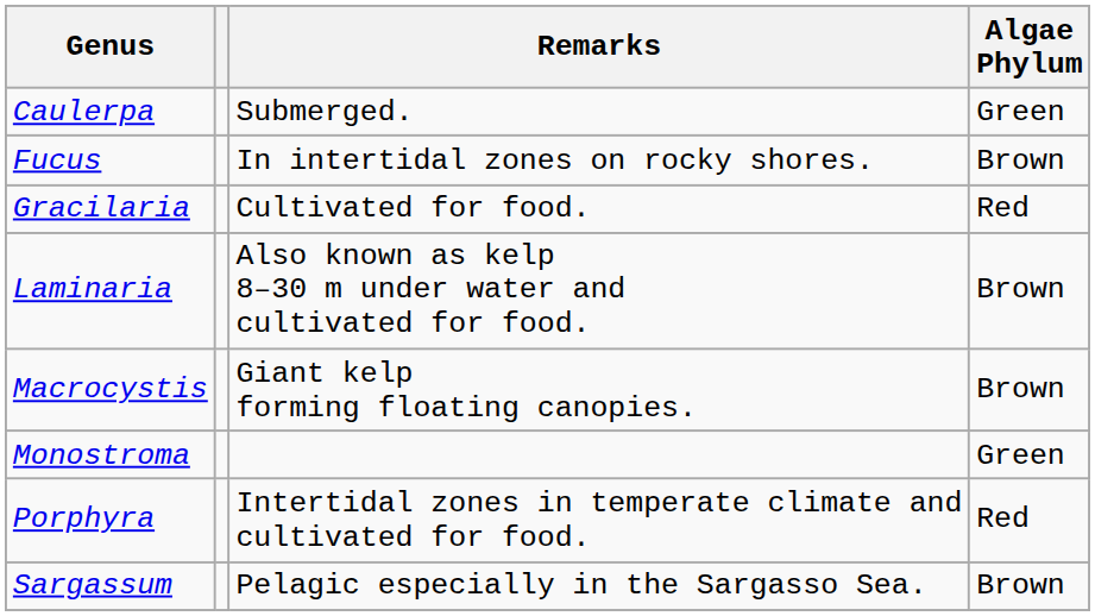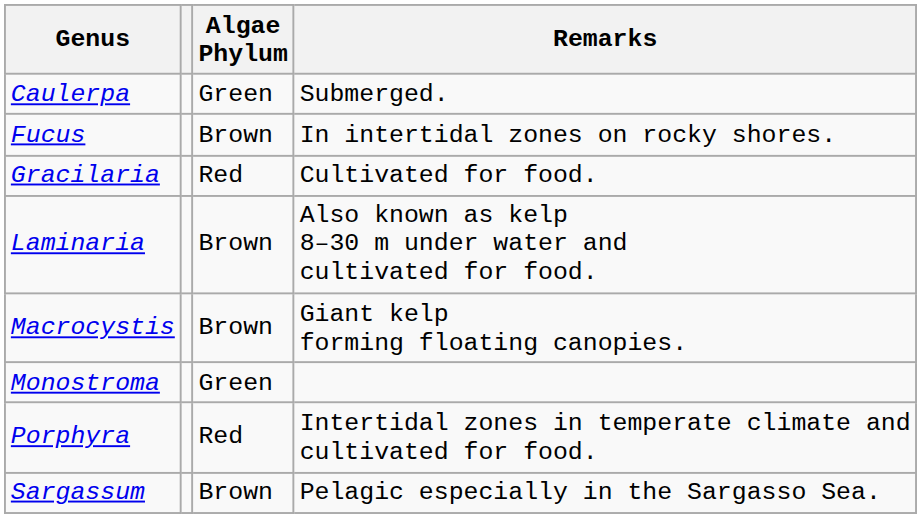columns swapped: Algae Phylum <-> Remarks
